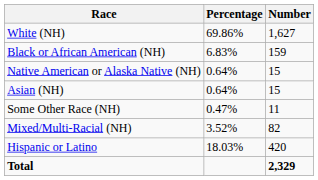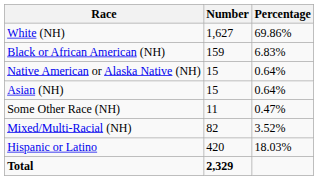columns swapped: Number <-> Percentage
